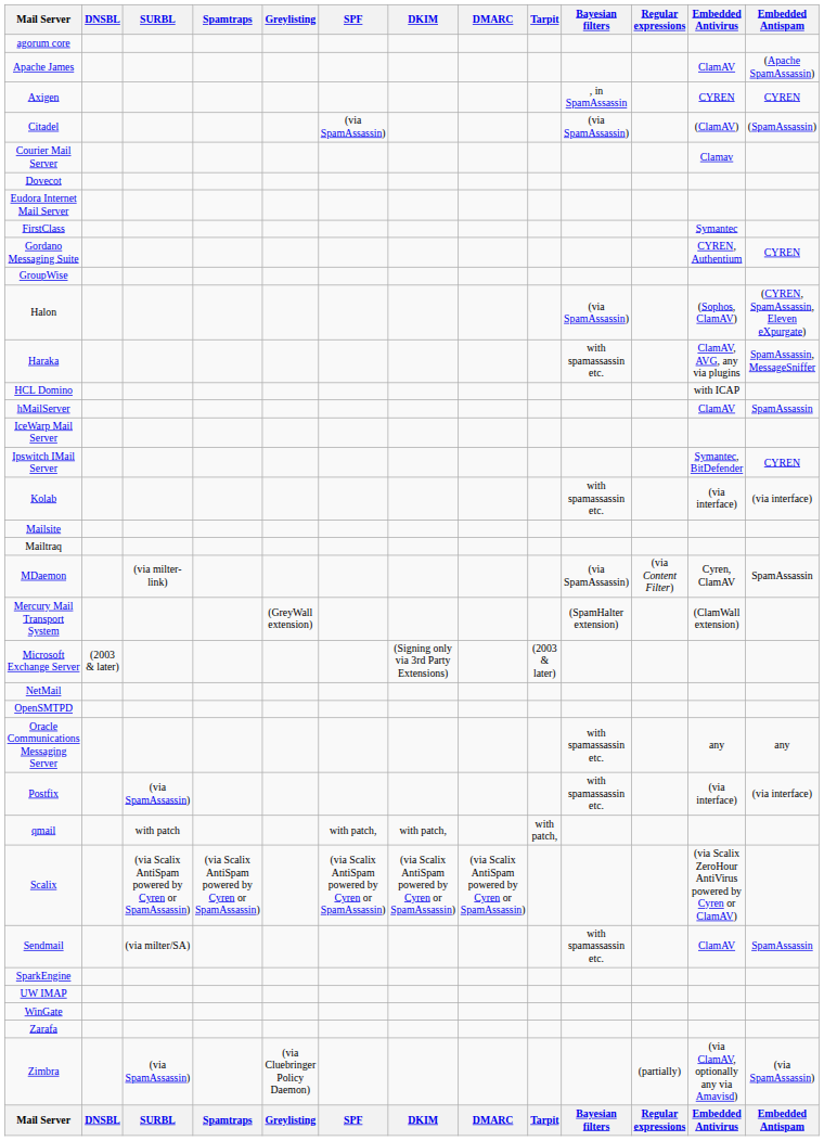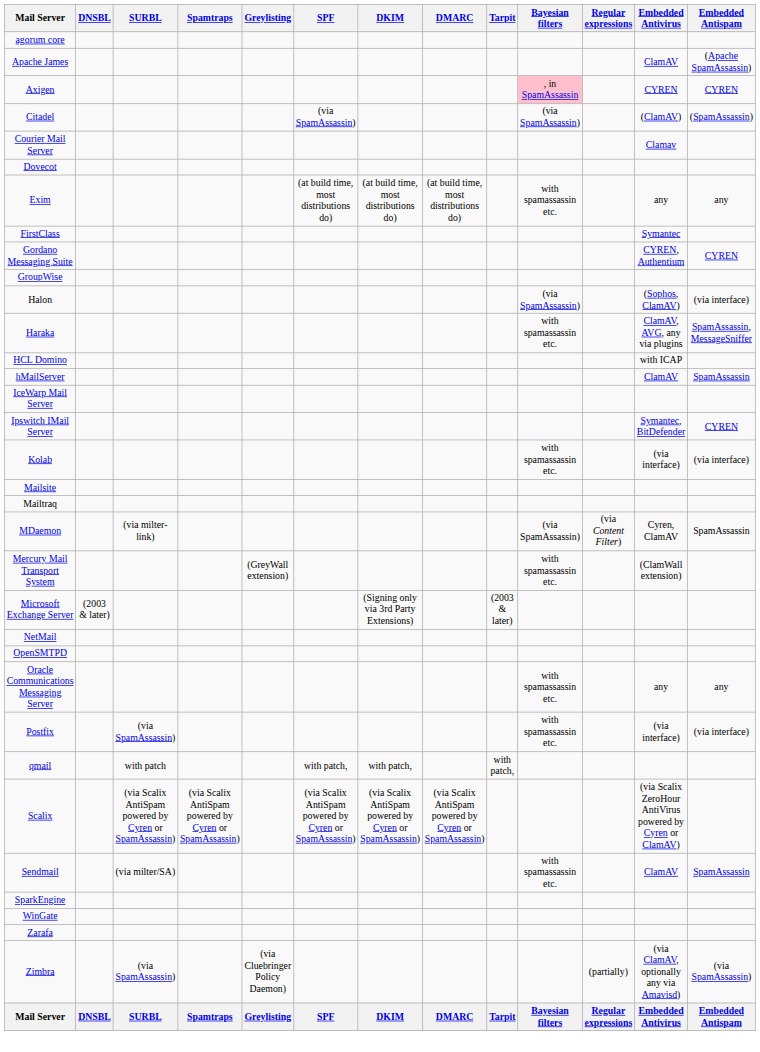Axigen | Bayesian filters: no background -> pink background
- row: Eudora Internet Mail Server
+ row: Exim | (at build time, most distributions do) | (at build time, most distributions do) | (at build time, most distributions do) | with spamassassin etc. | any | any
Halon | Embedded Antispam: (CYREN, SpamAssassin, Eleven eXpurgate) -> (via interface)
Mercury Mail Transport System | Bayesian filters: (SpamHalter extension) -> with spamassassin etc.
- row: UW IMAP
